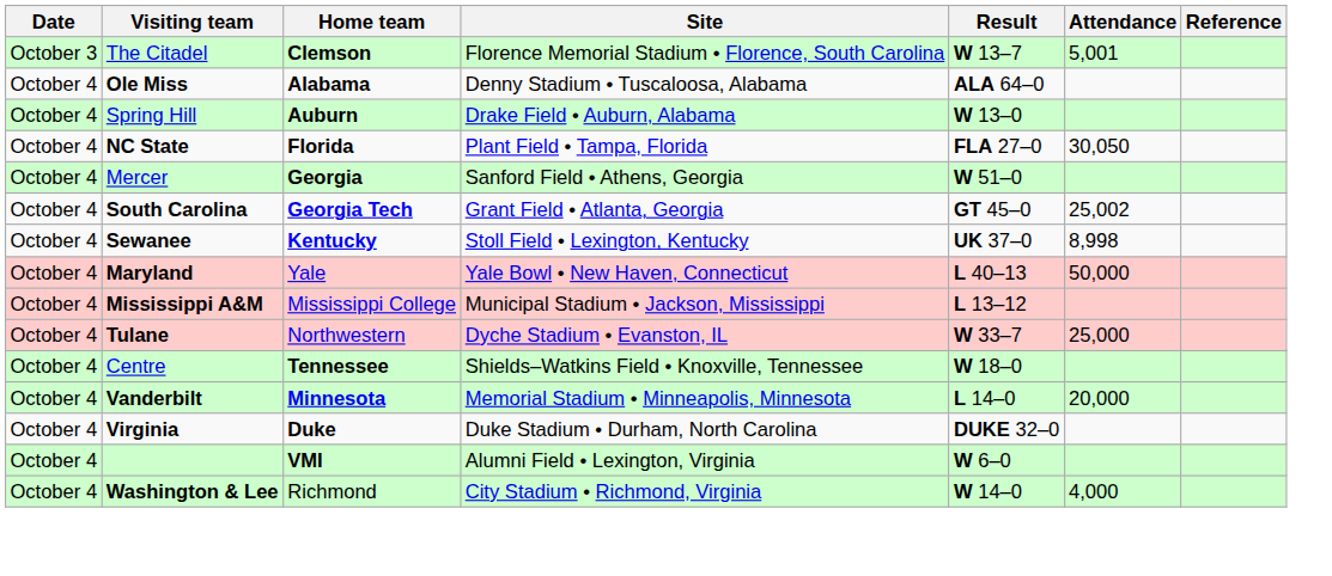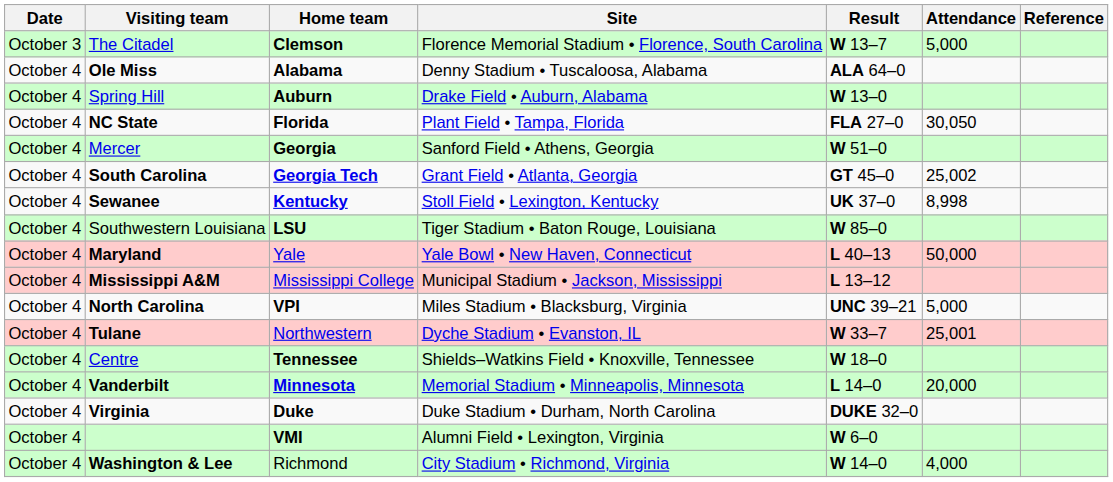The Citadel | Attendance: 5,001 -> 5,000
+ row: October 4 | Southwestern Louisiana | LSU | Tiger Stadium • Baton Rouge, Louisiana | W 85–0
+ row: October 4 | North Carolina | VPI | Miles Stadium • Blacksburg, Virginia | UNC 39–21 | 5,000
Tulane | Attendance: 25,000 -> 25,001
